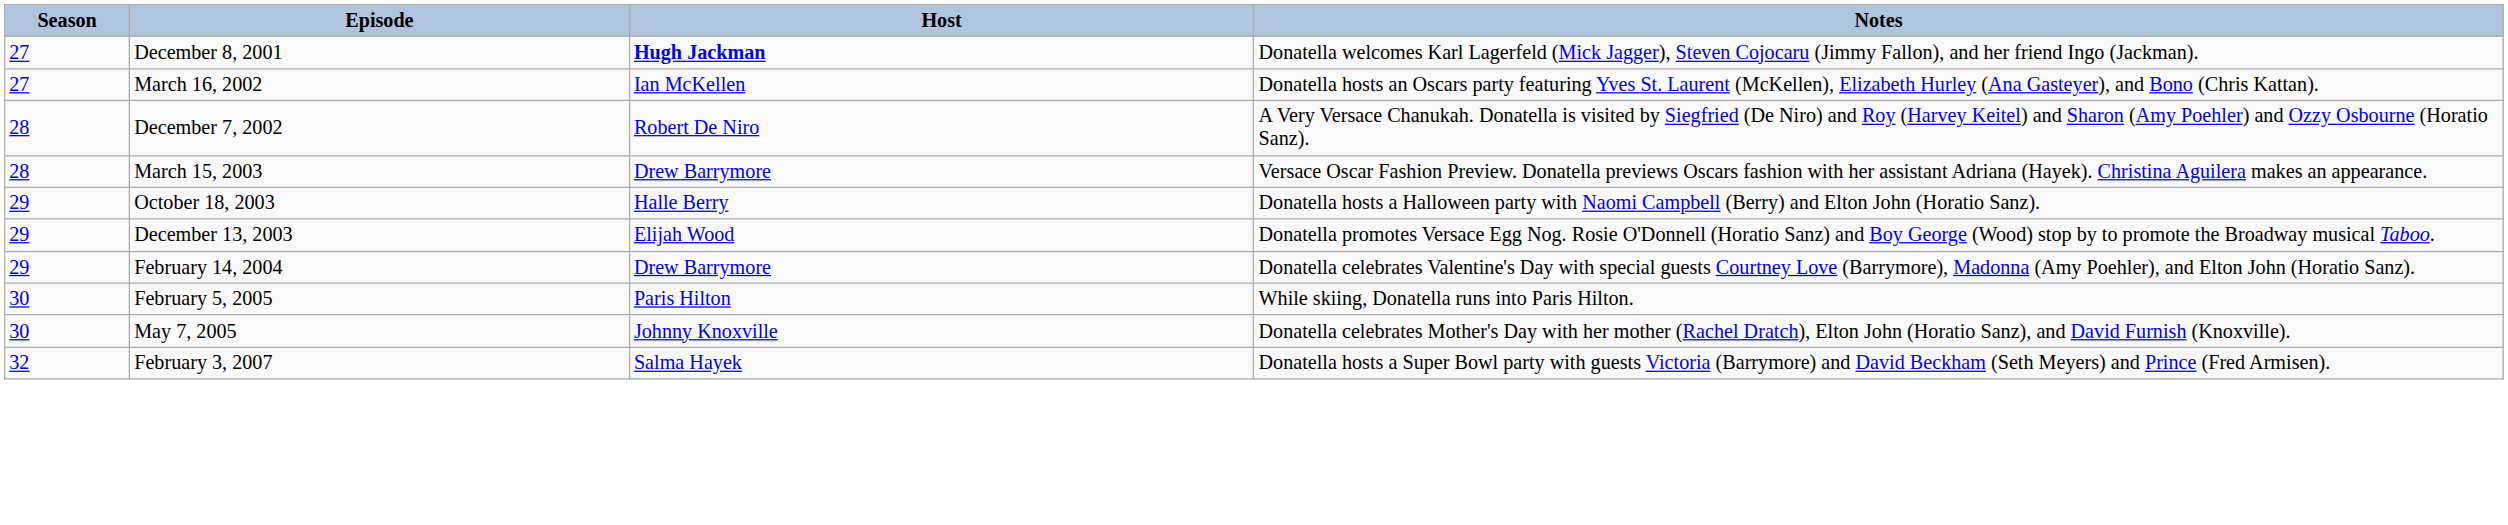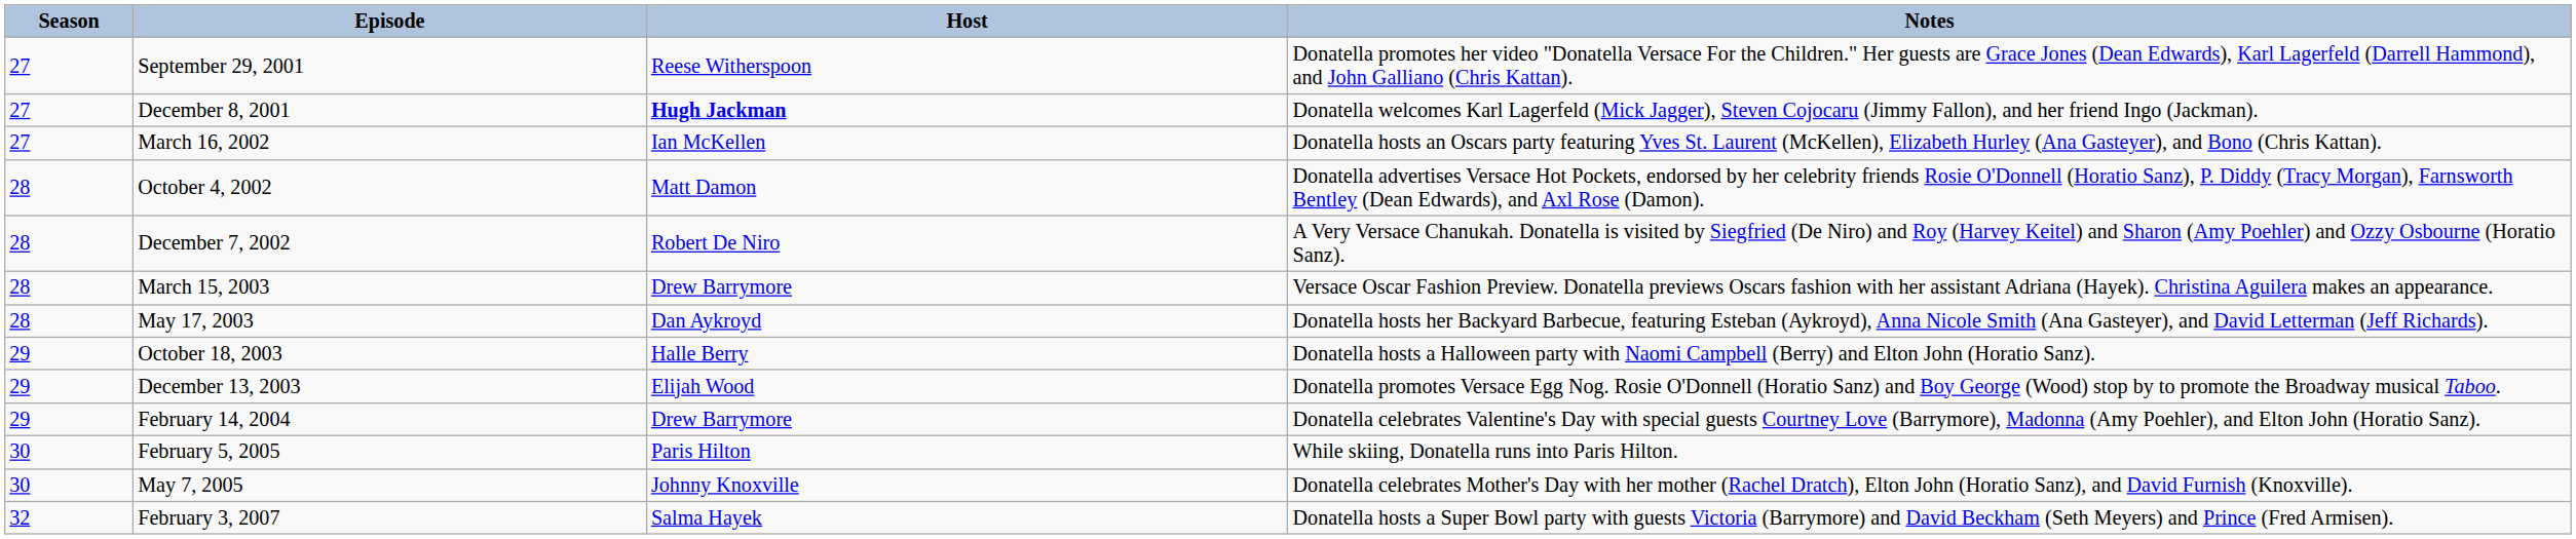+ row: 27 | September 29, 2001 | Reese Witherspoon | Donatella promotes her video "Donatella Versace For the Children." Her guests are Grace Jones (Dean Edwards), Karl Lagerfeld (Darrell Hammond), and John Galliano (Chris Kattan).
+ row: 28 | October 4, 2002 | Matt Damon | Donatella advertises Versace Hot Pockets, endorsed by her celebrity friends Rosie O'Donnell (Horatio Sanz), P. Diddy (Tracy Morgan), Farnsworth Bentley (Dean Edwards), and Axl Rose (Damon).
+ row: 28 | May 17, 2003 | Dan Aykroyd | Donatella hosts her Backyard Barbecue, featuring Esteban (Aykroyd), Anna Nicole Smith (Ana Gasteyer), and David Letterman (Jeff Richards).
